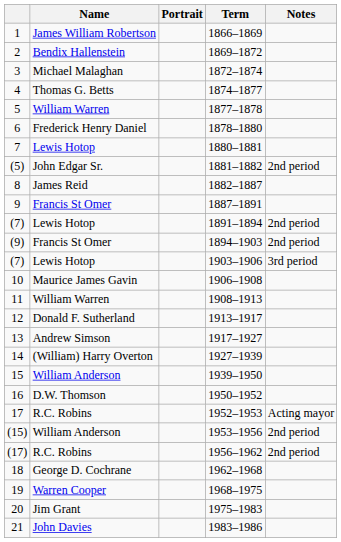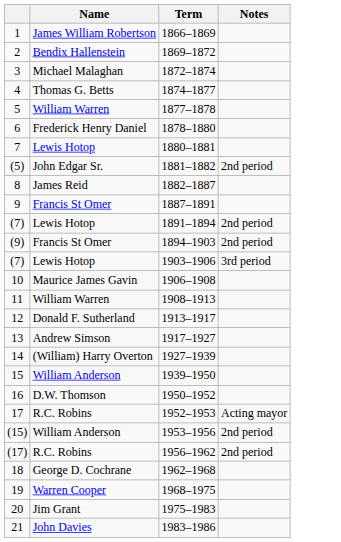- column: Portrait
